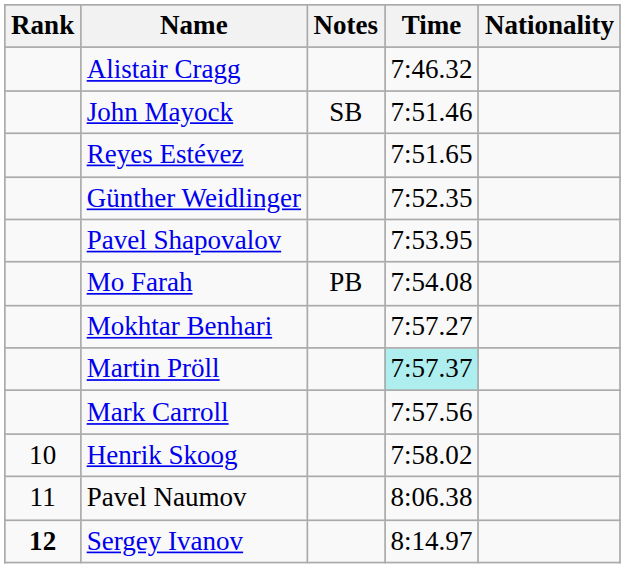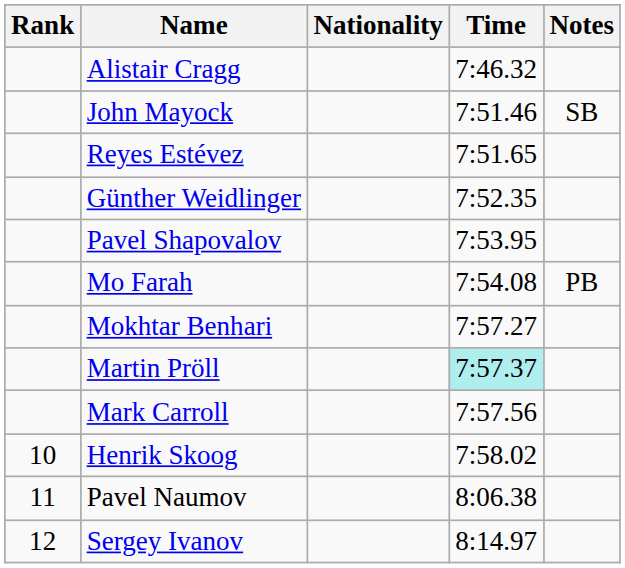columns swapped: Nationality <-> Notes
Sergey Ivanov | Rank: bold -> normal
